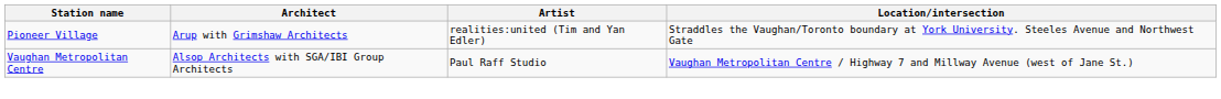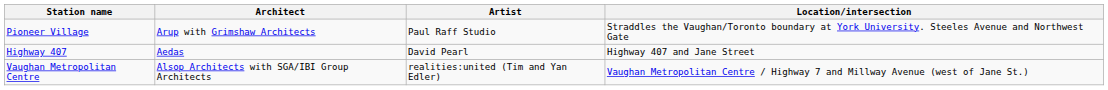Pioneer Village | Artist: realities:united (Tim and Yan Edler) -> Paul Raff Studio
+ row: Highway 407 | Aedas | David Pearl | Highway 407 and Jane Street
Vaughan Metropolitan Centre | Artist: Paul Raff Studio -> realities:united (Tim and Yan Edler)
